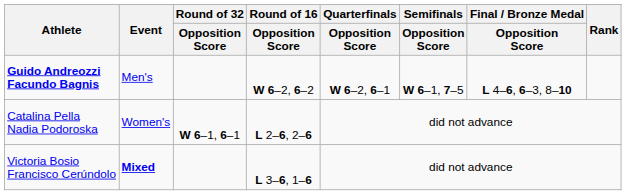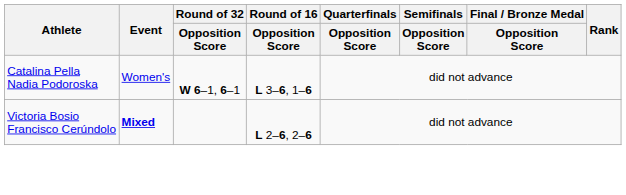- row: Guido Andreozzi Facundo Bagnis | Men's | W 6–2, 6–2 | W 6–2, 6–1 | W 6–1, 7–5 | L 4–6, 6–3, 8–10
Catalina Pella Nadia Podoroska | Round of 16 / Opposition Score: L 2–6, 2–6 -> L 3–6, 1–6
Victoria Bosio Francisco Cerúndolo | Round of 16 / Opposition Score: L 3–6, 1–6 -> L 2–6, 2–6
